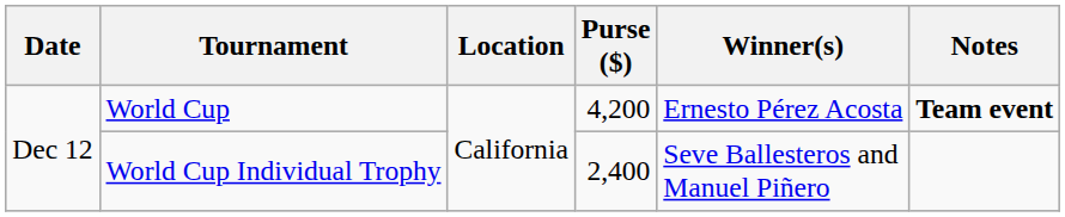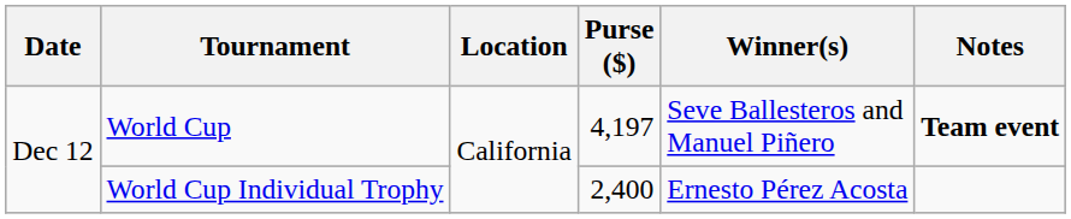World Cup | Purse ($): 4,200 -> 4,197
World Cup | Winner(s): Ernesto Pérez Acosta -> Seve Ballesteros and Manuel Piñero
World Cup Individual Trophy | Winner(s): Seve Ballesteros and Manuel Piñero -> Ernesto Pérez Acosta
